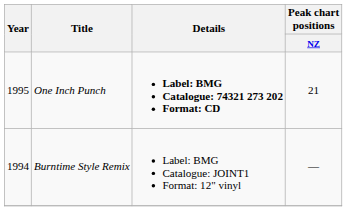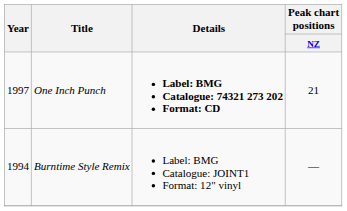One Inch Punch | Year: 1995 -> 1997
